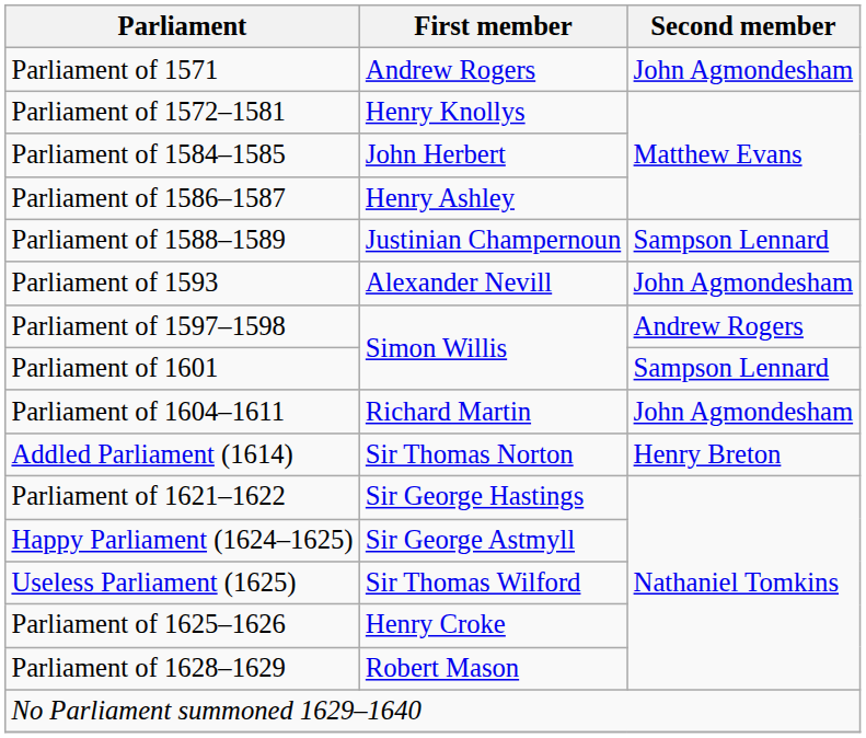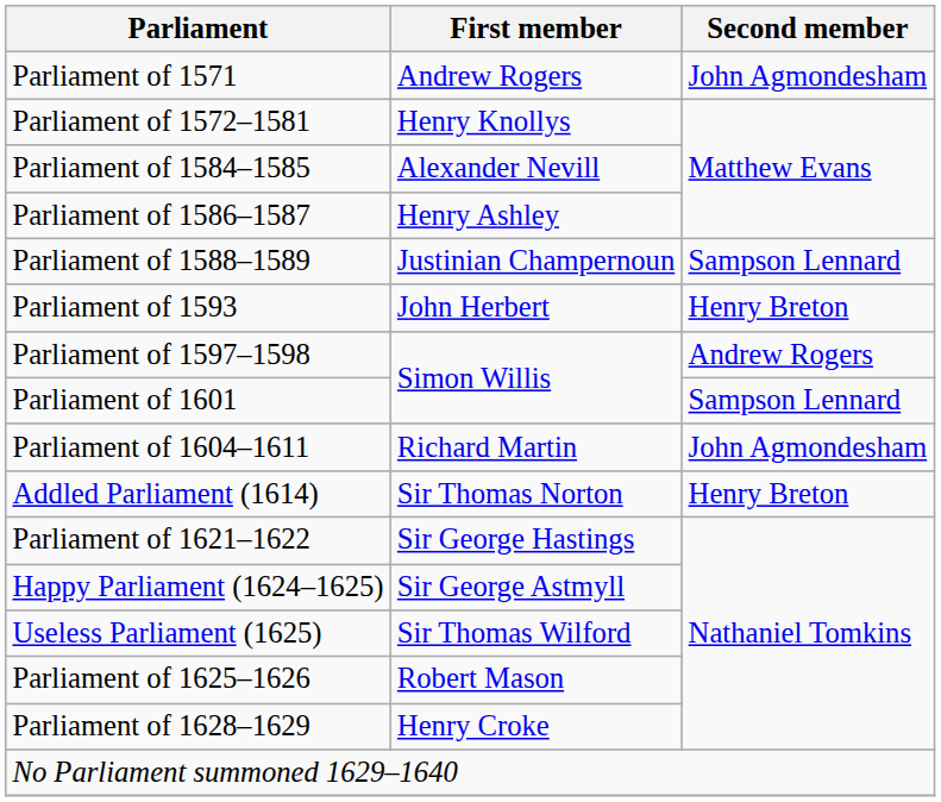Parliament of 1584–1585 | First member: John Herbert -> Alexander Nevill
Parliament of 1593 | First member: Alexander Nevill -> John Herbert
Parliament of 1593 | Second member: John Agmondesham -> Henry Breton
Parliament of 1625–1626 | First member: Henry Croke -> Robert Mason
Parliament of 1628–1629 | First member: Robert Mason -> Henry Croke
